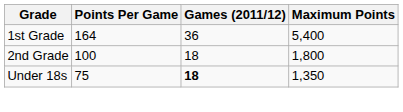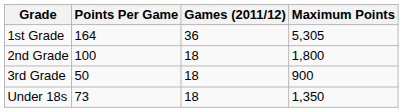1st Grade | Maximum Points: 5,400 -> 5,305
+ row: 3rd Grade | 50 | 18 | 900
Under 18s | Points Per Game: 75 -> 73
Under 18s | Games (2011/12): bold -> normal
